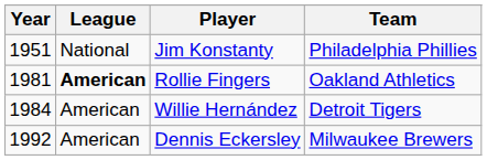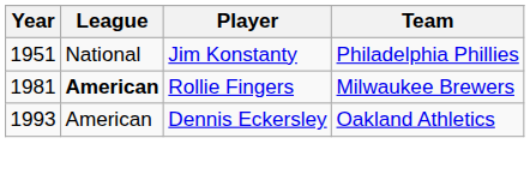Rollie Fingers | Team: Oakland Athletics -> Milwaukee Brewers
- row: 1984 | American | Willie Hernández | Detroit Tigers
Dennis Eckersley | Year: 1992 -> 1993
Dennis Eckersley | Team: Milwaukee Brewers -> Oakland Athletics
